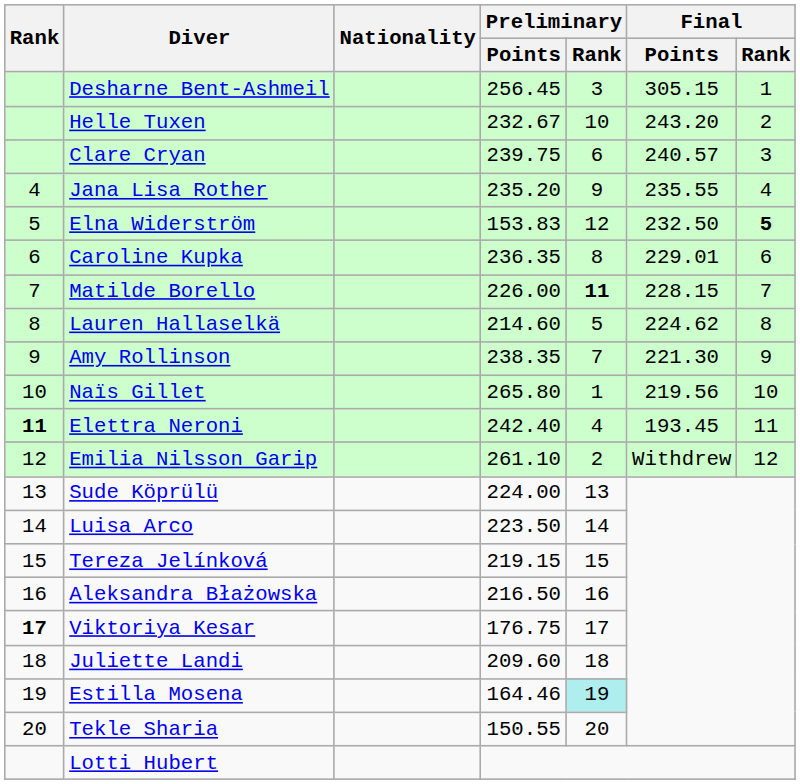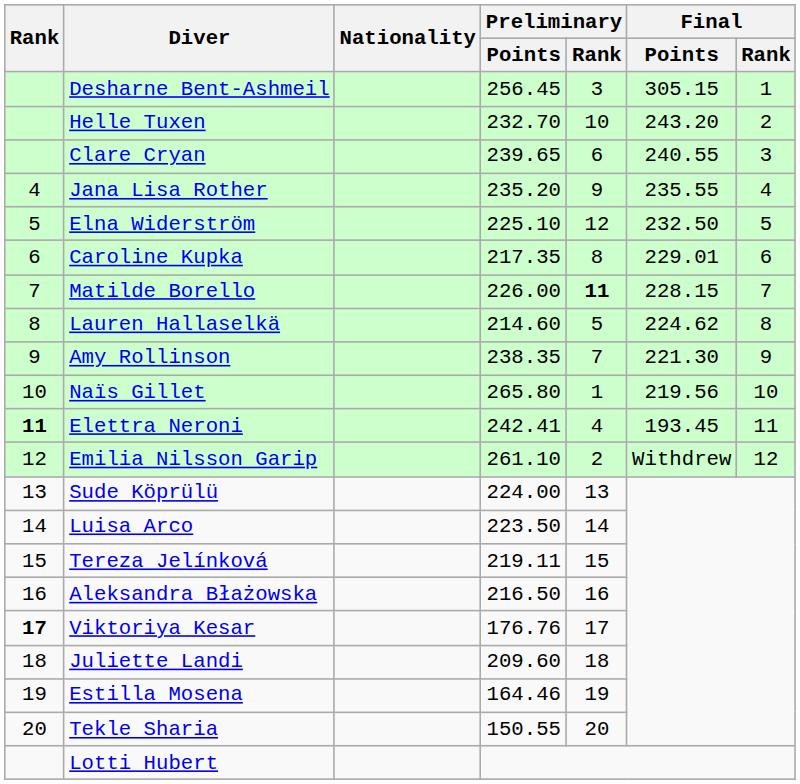Helle Tuxen | Preliminary / Points: 232.67 -> 232.70
Clare Cryan | Preliminary / Points: 239.75 -> 239.65
Clare Cryan | Final / Points: 240.57 -> 240.55
Elna Widerström | Preliminary / Points: 153.83 -> 225.10
Elna Widerström | Final / Rank: bold -> normal
Caroline Kupka | Preliminary / Points: 236.35 -> 217.35
Elettra Neroni | Preliminary / Points: 242.40 -> 242.41
Tereza Jelínková | Preliminary / Points: 219.15 -> 219.11
Viktoriya Kesar | Preliminary / Points: 176.75 -> 176.76
Estilla Mosena | Preliminary / Rank: paleturquoise background -> no background
